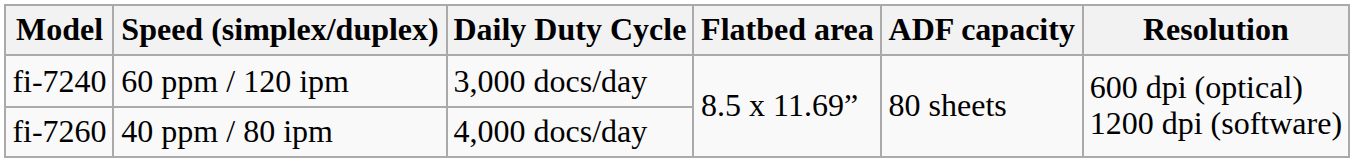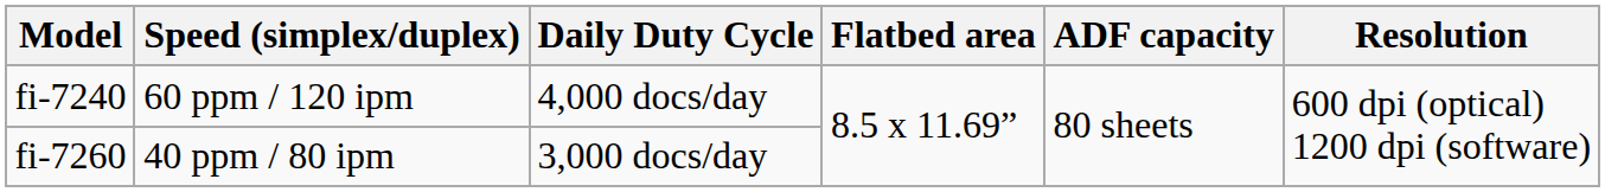fi-7240 | Daily Duty Cycle: 3,000 docs/day -> 4,000 docs/day
fi-7260 | Daily Duty Cycle: 4,000 docs/day -> 3,000 docs/day
